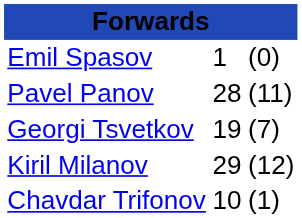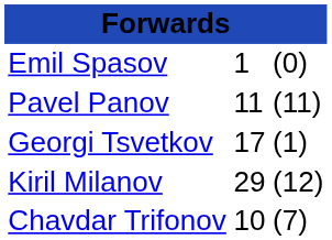Pavel Panov | column 2: 28 -> 11
Georgi Tsvetkov | column 2: 19 -> 17
Georgi Tsvetkov | column 3: (7) -> (1)
Chavdar Trifonov | column 3: (1) -> (7)
